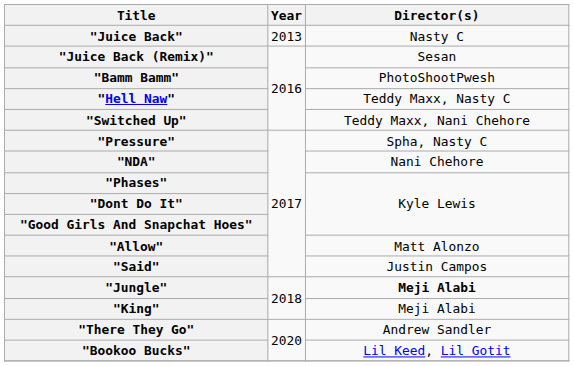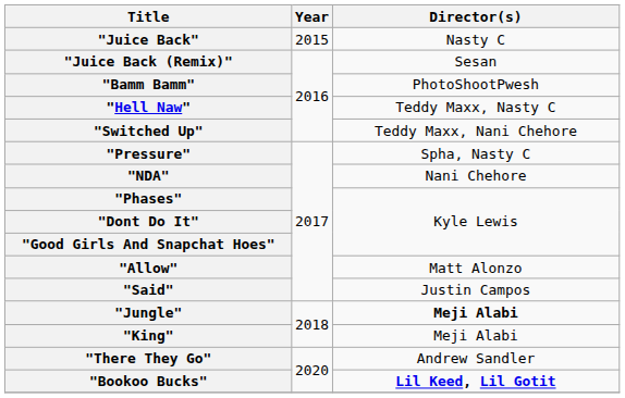"Juice Back" | Year: 2013 -> 2015
"Bookoo Bucks" | Director(s): normal -> bold
